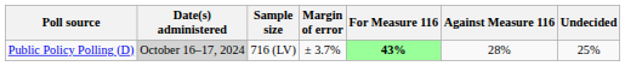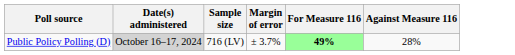- column: Undecided | 25%
Public Policy Polling (D) | For Measure 116: 43% -> 49%
